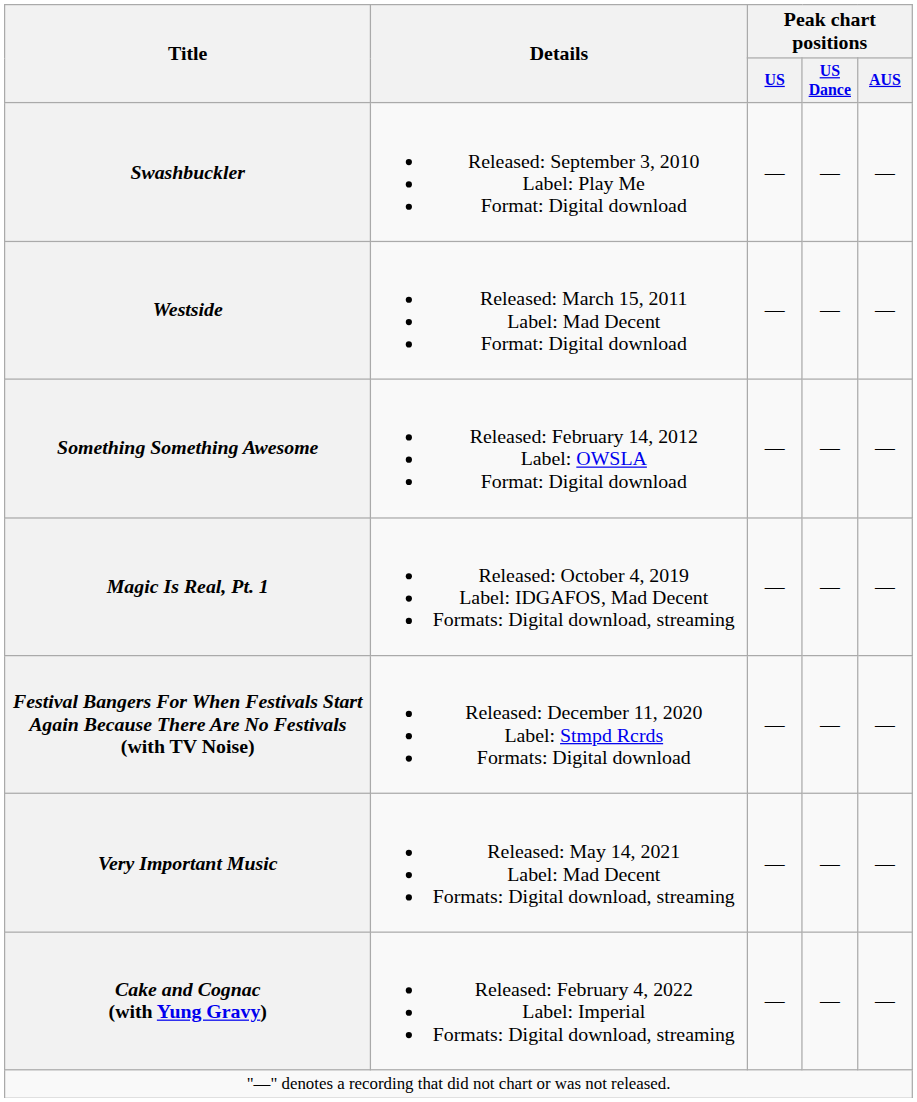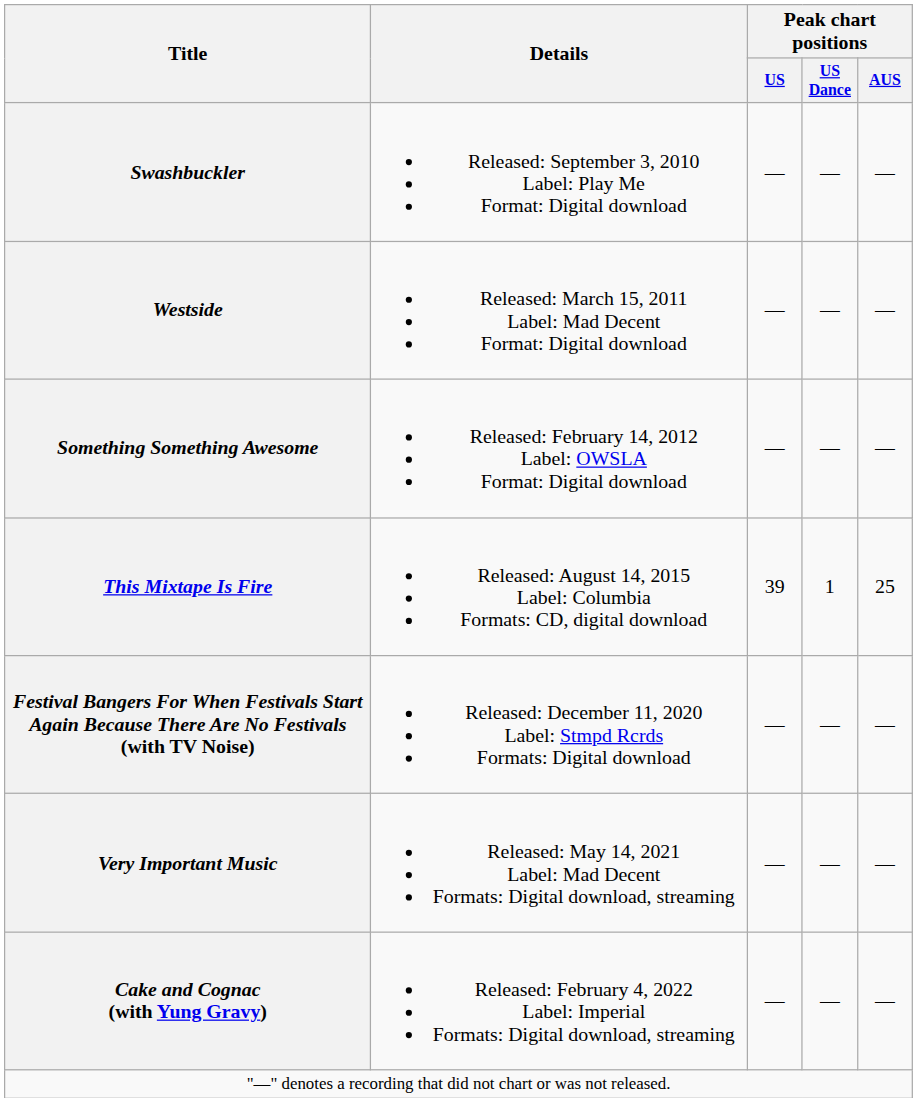+ row: This Mixtape Is Fire | Released: August 14, 2015 Label: Columbia Formats: CD, digital download | 39 | 1 | 25
- row: Magic Is Real, Pt. 1 | Released: October 4, 2019 Label: IDGAFOS, Mad Decent Formats: Digital download, streaming | — | — | —
